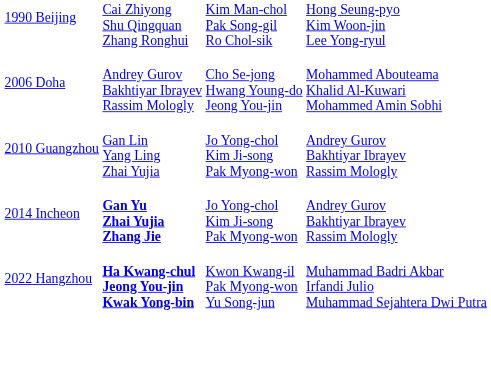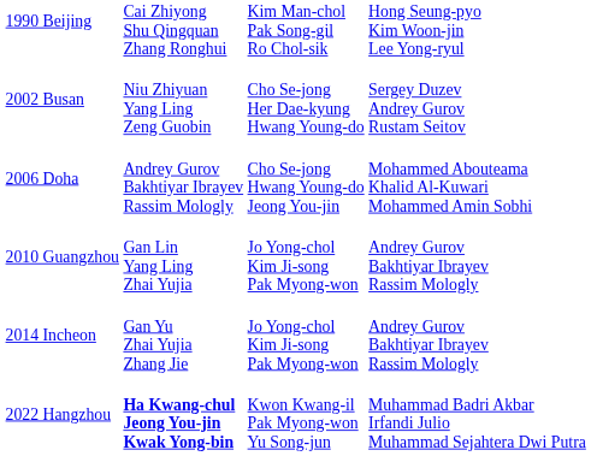+ row: 2002 Busan | Niu Zhiyuan Yang Ling Zeng Guobin | Cho Se-jong Her Dae-kyung Hwang Young-do | Sergey Duzev Andrey Gurov Rustam Seitov
2014 Incheon | column 2: bold -> normal
